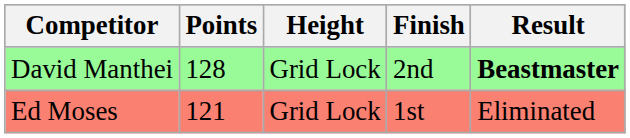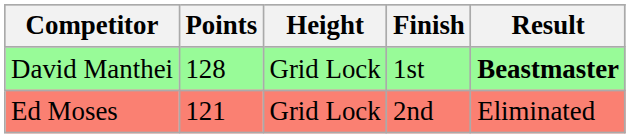David Manthei | Finish: 2nd -> 1st
Ed Moses | Finish: 1st -> 2nd
